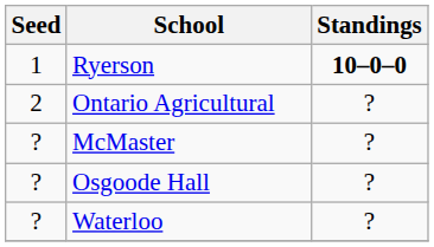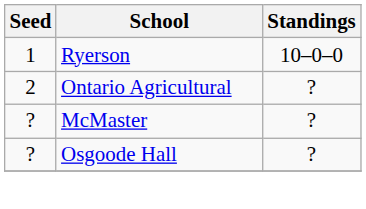Ryerson | Standings: bold -> normal
- row: ? | Waterloo | ?
